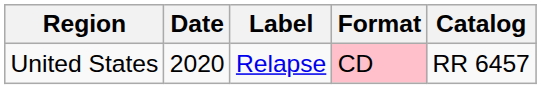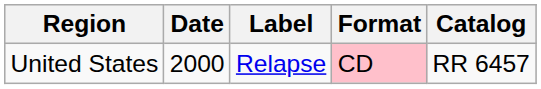United States | Date: 2020 -> 2000
